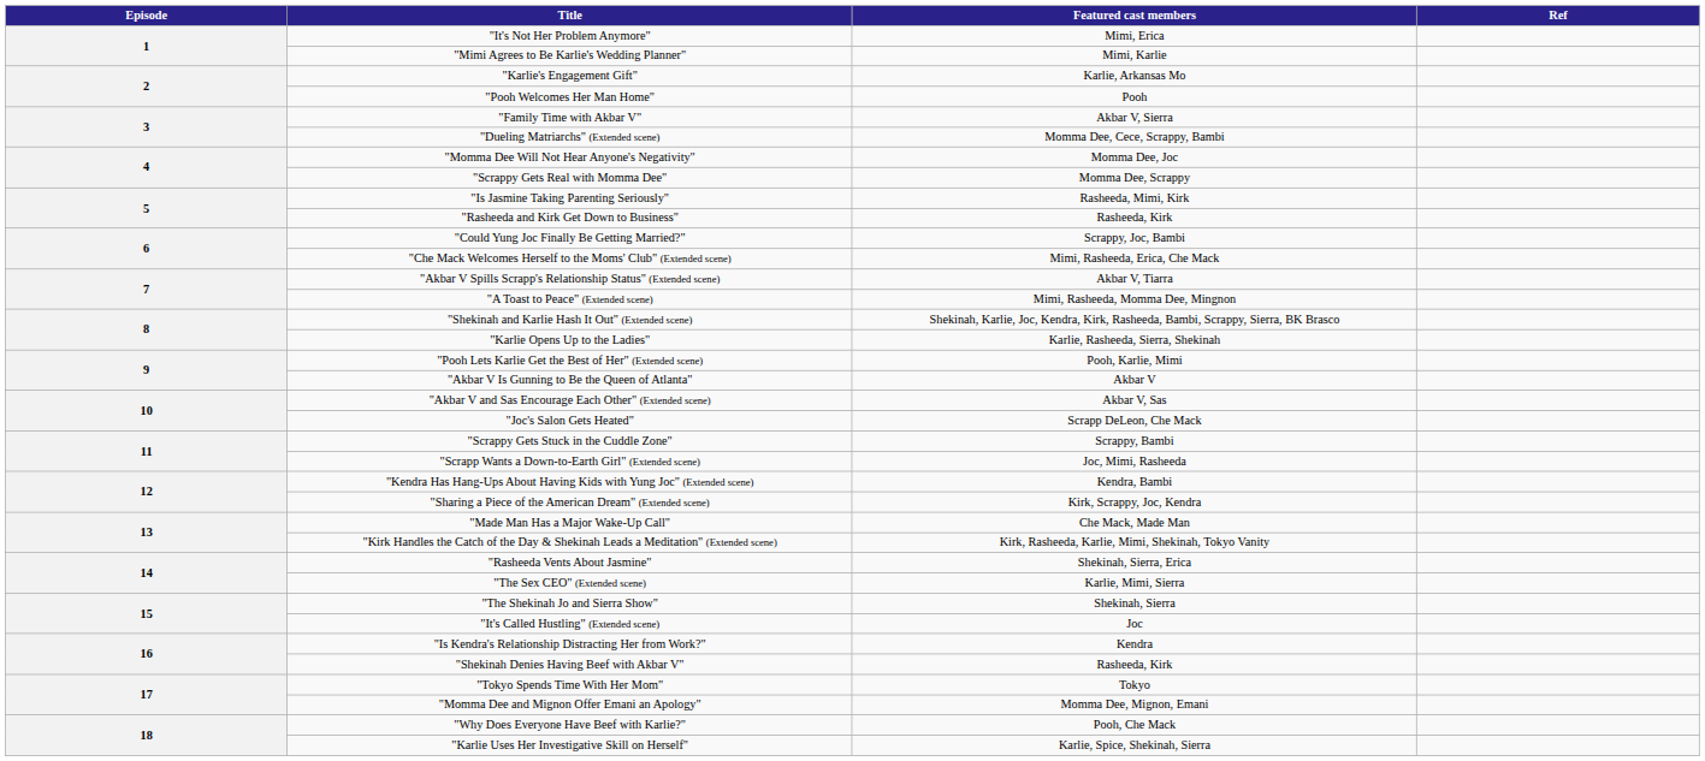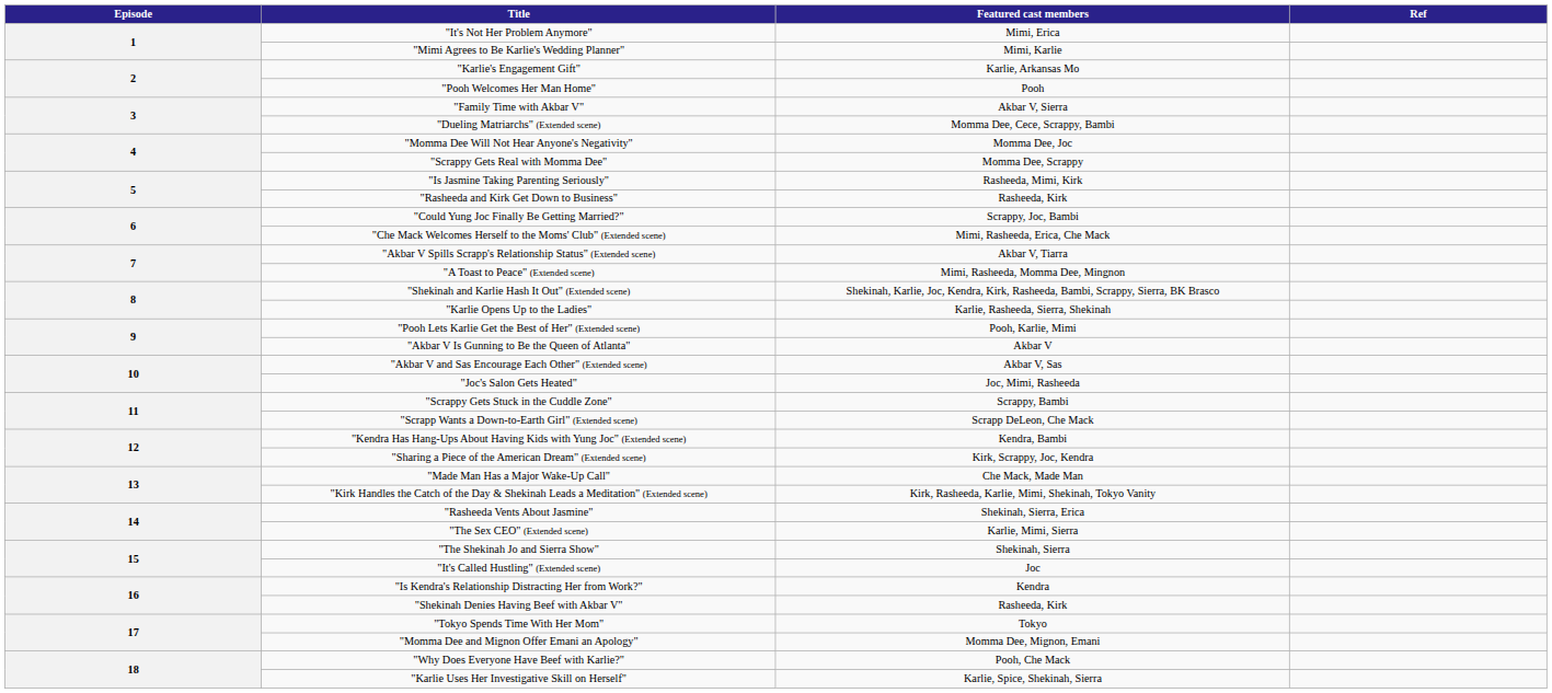"Joc's Salon Gets Heated" | Featured cast members: Scrapp DeLeon, Che Mack -> Joc, Mimi, Rasheeda
"Scrapp Wants a Down-to-Earth Girl" (Extended scene) | Featured cast members: Joc, Mimi, Rasheeda -> Scrapp DeLeon, Che Mack
